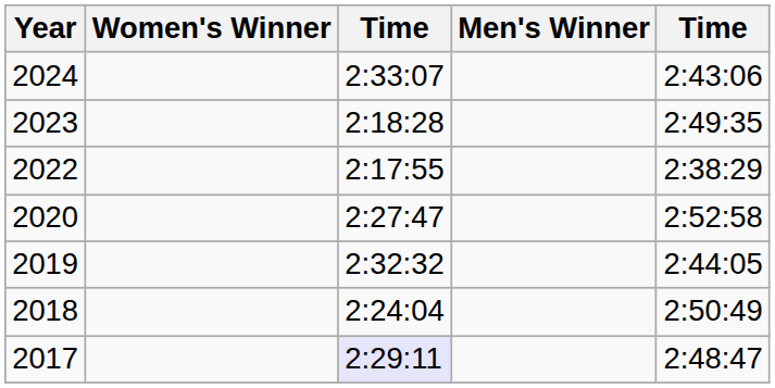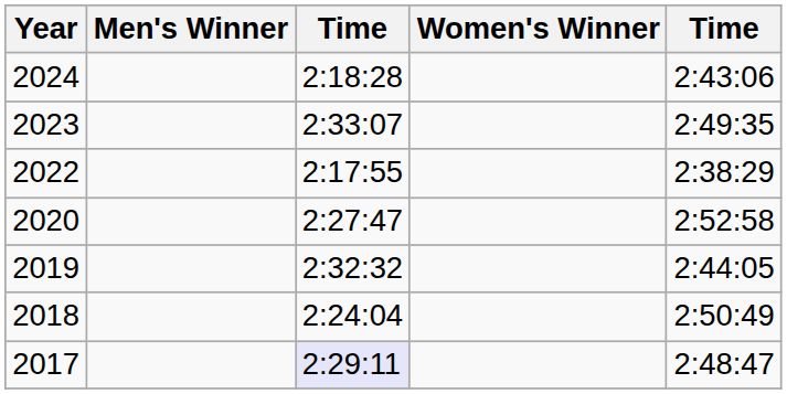columns swapped: Men's Winner <-> Women's Winner
2024 | column 3: 2:33:07 -> 2:18:28
2023 | column 3: 2:18:28 -> 2:33:07
